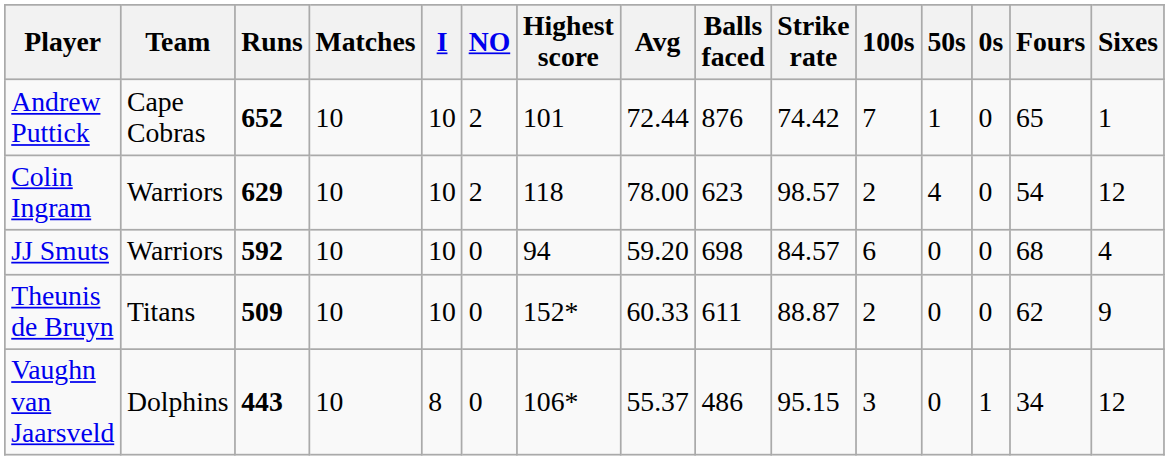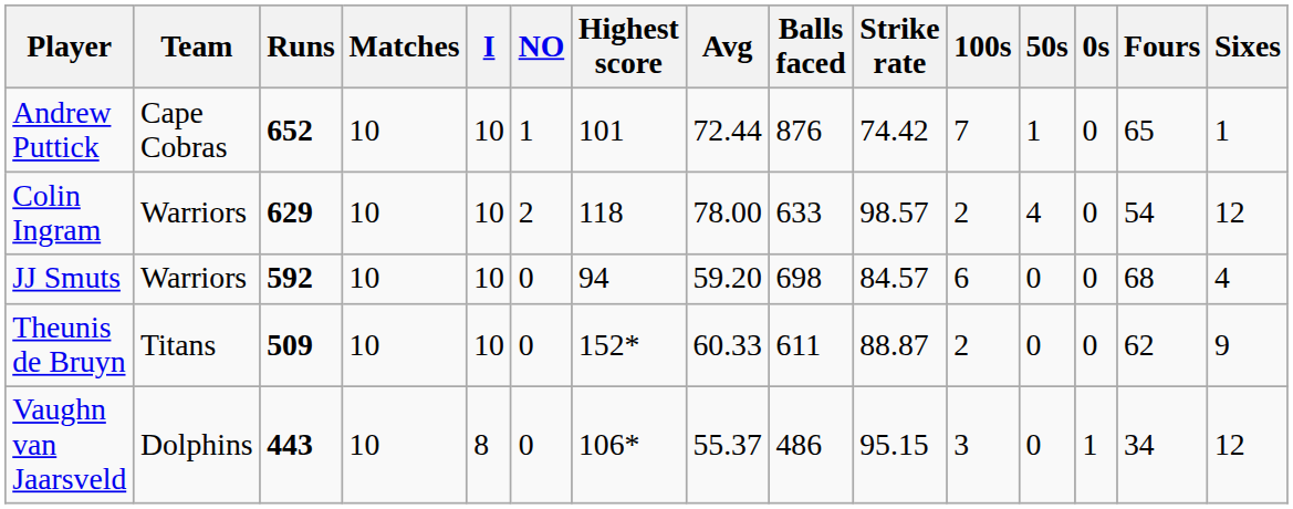Andrew Puttick | NO: 2 -> 1
Colin Ingram | Balls faced: 623 -> 633
